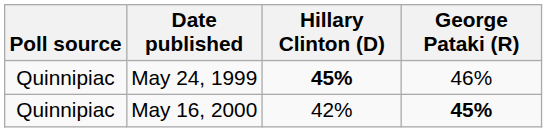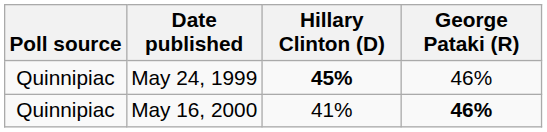May 16, 2000 | Hillary Clinton (D): 42% -> 41%
May 16, 2000 | George Pataki (R): 45% -> 46%
